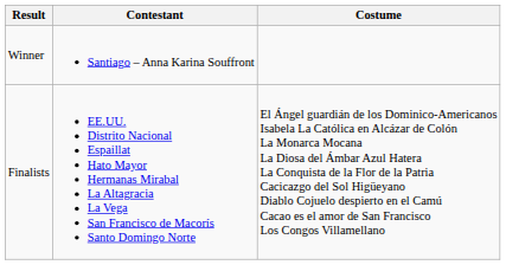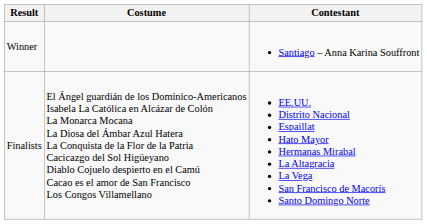columns swapped: Contestant <-> Costume
